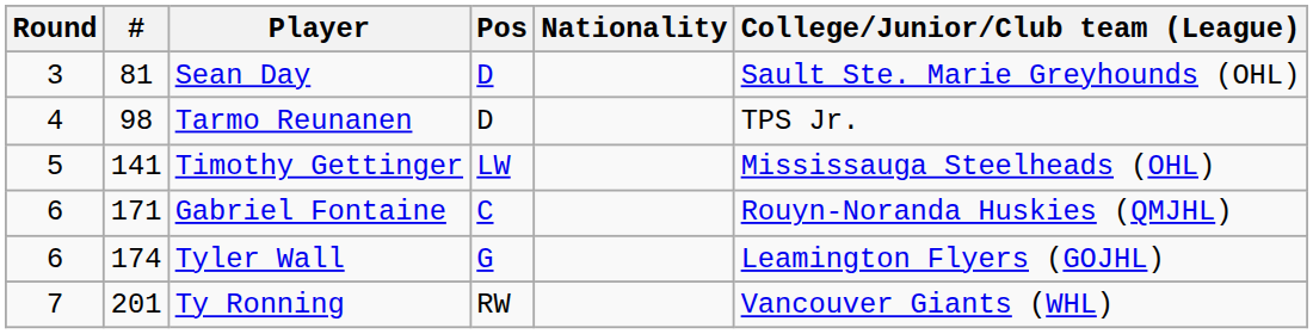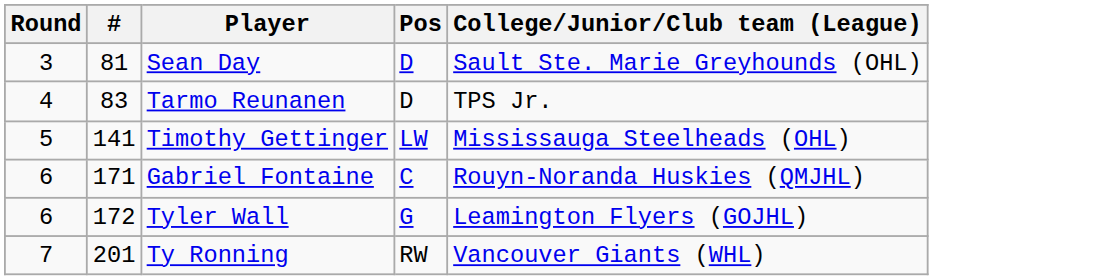- column: Nationality
Tarmo Reunanen | #: 98 -> 83
Tyler Wall | #: 174 -> 172
